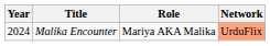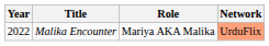Malika Encounter | Year: 2024 -> 2022
